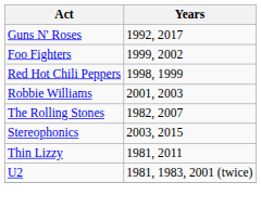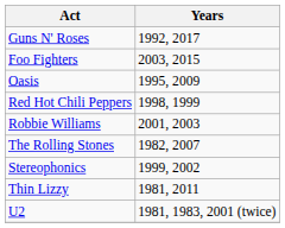Foo Fighters | Years: 1999, 2002 -> 2003, 2015
+ row: Oasis | 1995, 2009
Stereophonics | Years: 2003, 2015 -> 1999, 2002
